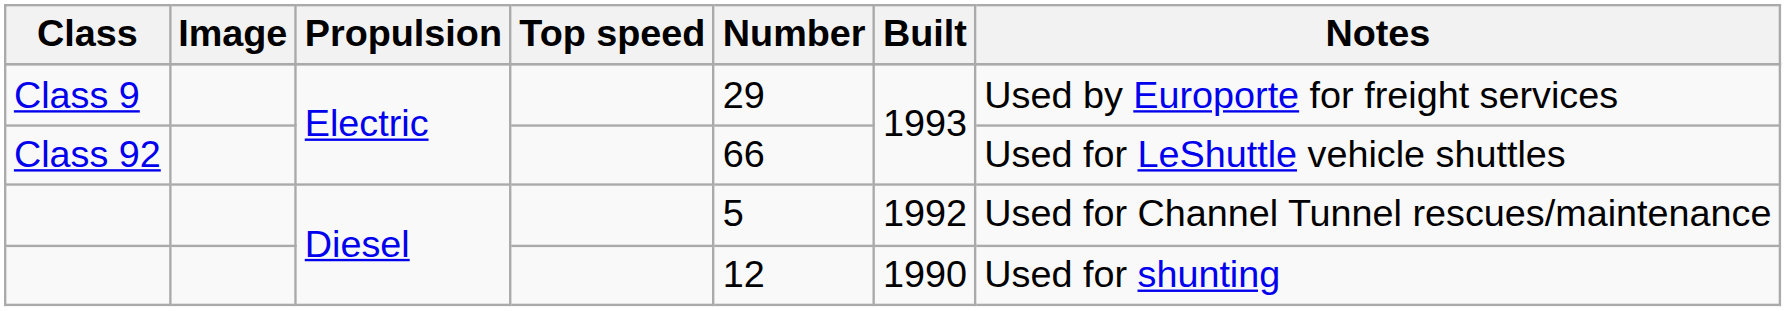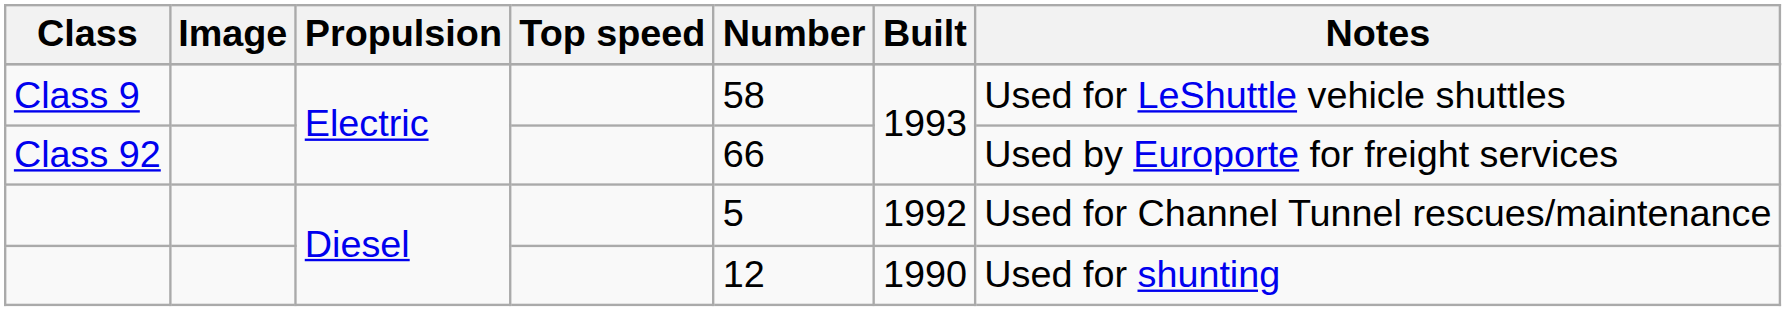Class 9 | Number: 29 -> 58
Class 9 | Notes: Used by Europorte for freight services -> Used for LeShuttle vehicle shuttles
Class 92 | Notes: Used for LeShuttle vehicle shuttles -> Used by Europorte for freight services
